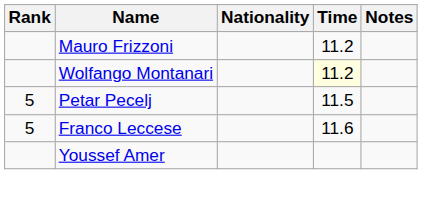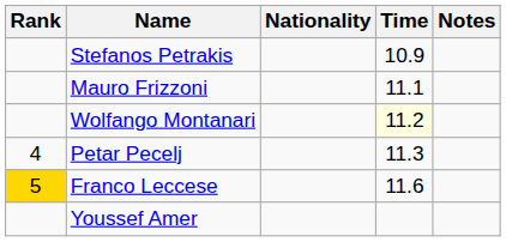+ row: Stefanos Petrakis | 10.9
Mauro Frizzoni | Time: 11.2 -> 11.1
Petar Pecelj | Rank: 5 -> 4
Petar Pecelj | Time: 11.5 -> 11.3
Franco Leccese | Rank: no background -> gold background
